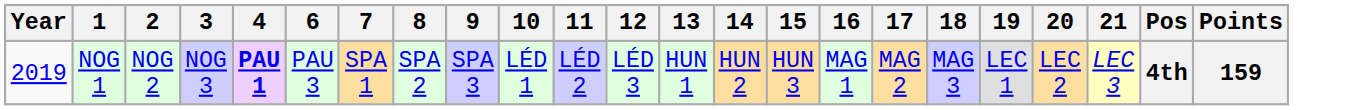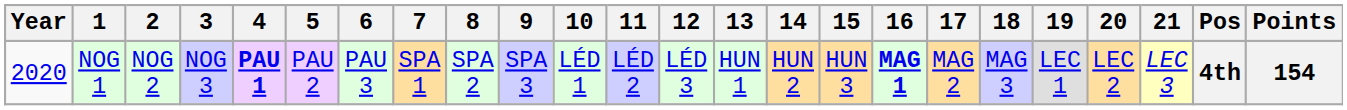+ column: 5 | PAU 2
NOG 1 | Year: 2019 -> 2020
NOG 1 | 16: normal -> bold
NOG 1 | Points: 159 -> 154
